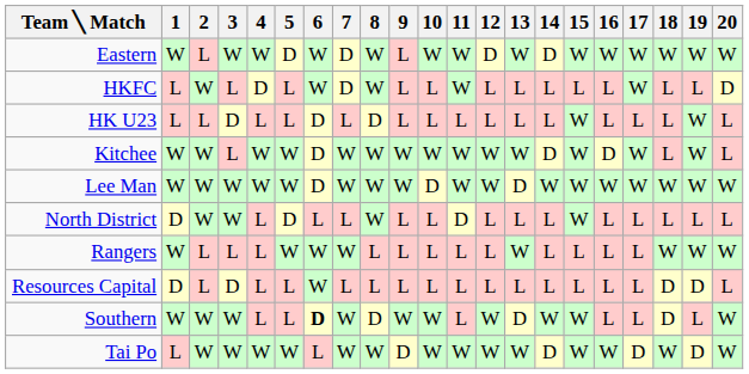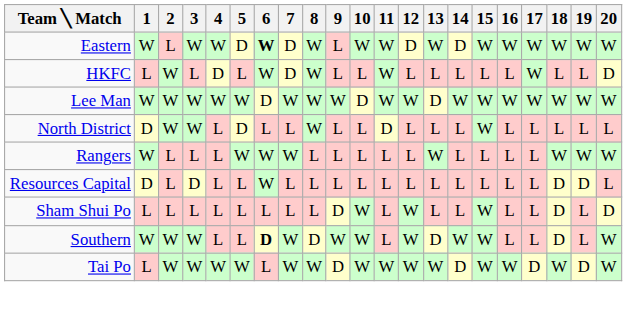Eastern | 6: normal -> bold
- row: HK U23 | L | L | D | L | L | D | L | D | L | L | L | L | L | L | W | L | L | L | W | L
- row: Kitchee | W | W | L | W | W | D | W | W | W | W | W | W | W | D | W | D | W | L | W | L
+ row: Sham Shui Po | L | L | L | L | L | L | L | L | D | W | L | W | L | L | W | L | L | D | L | D
